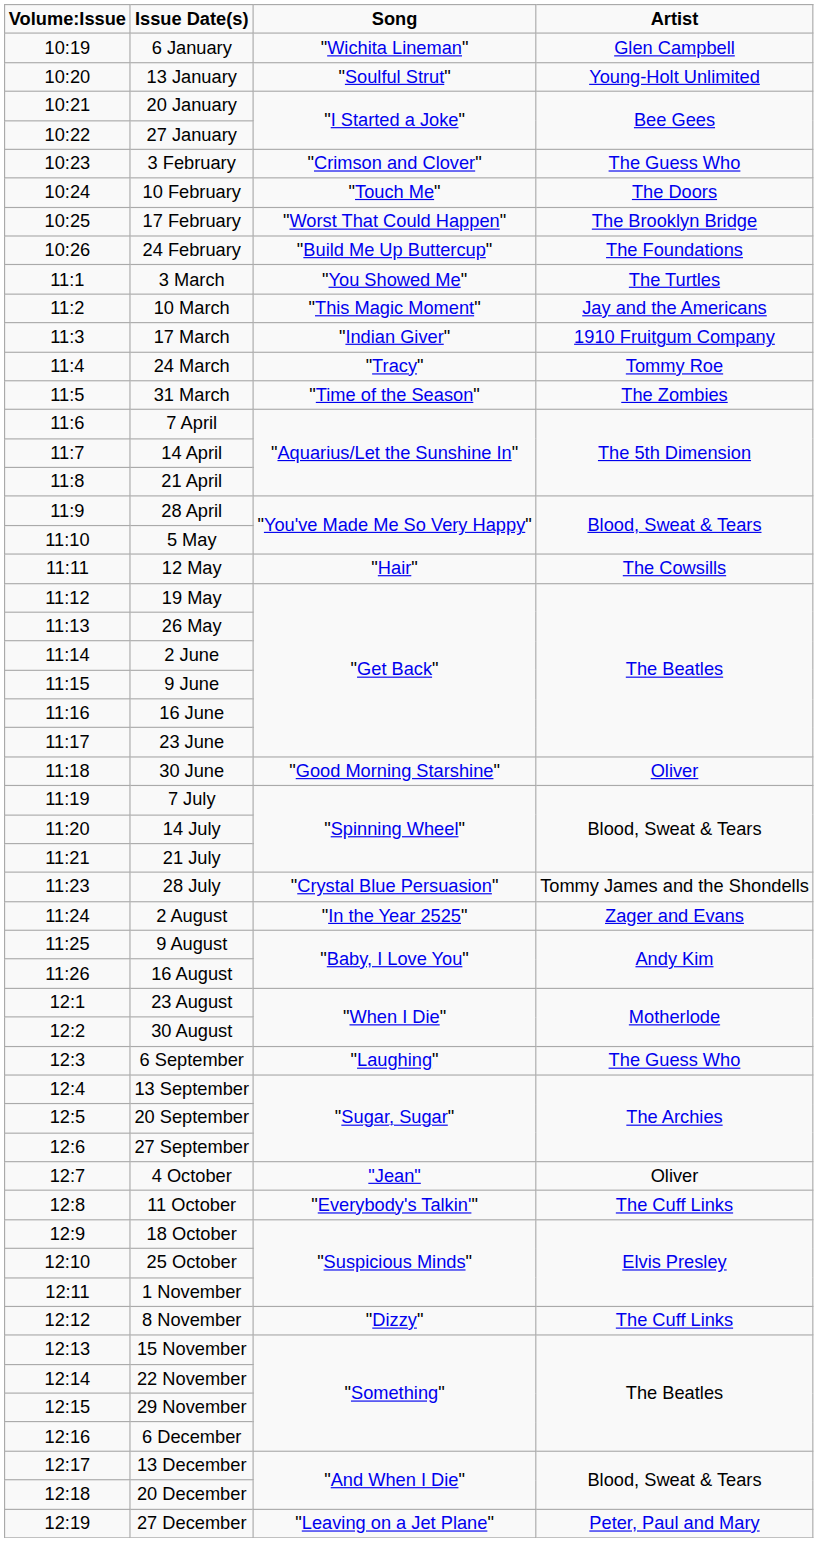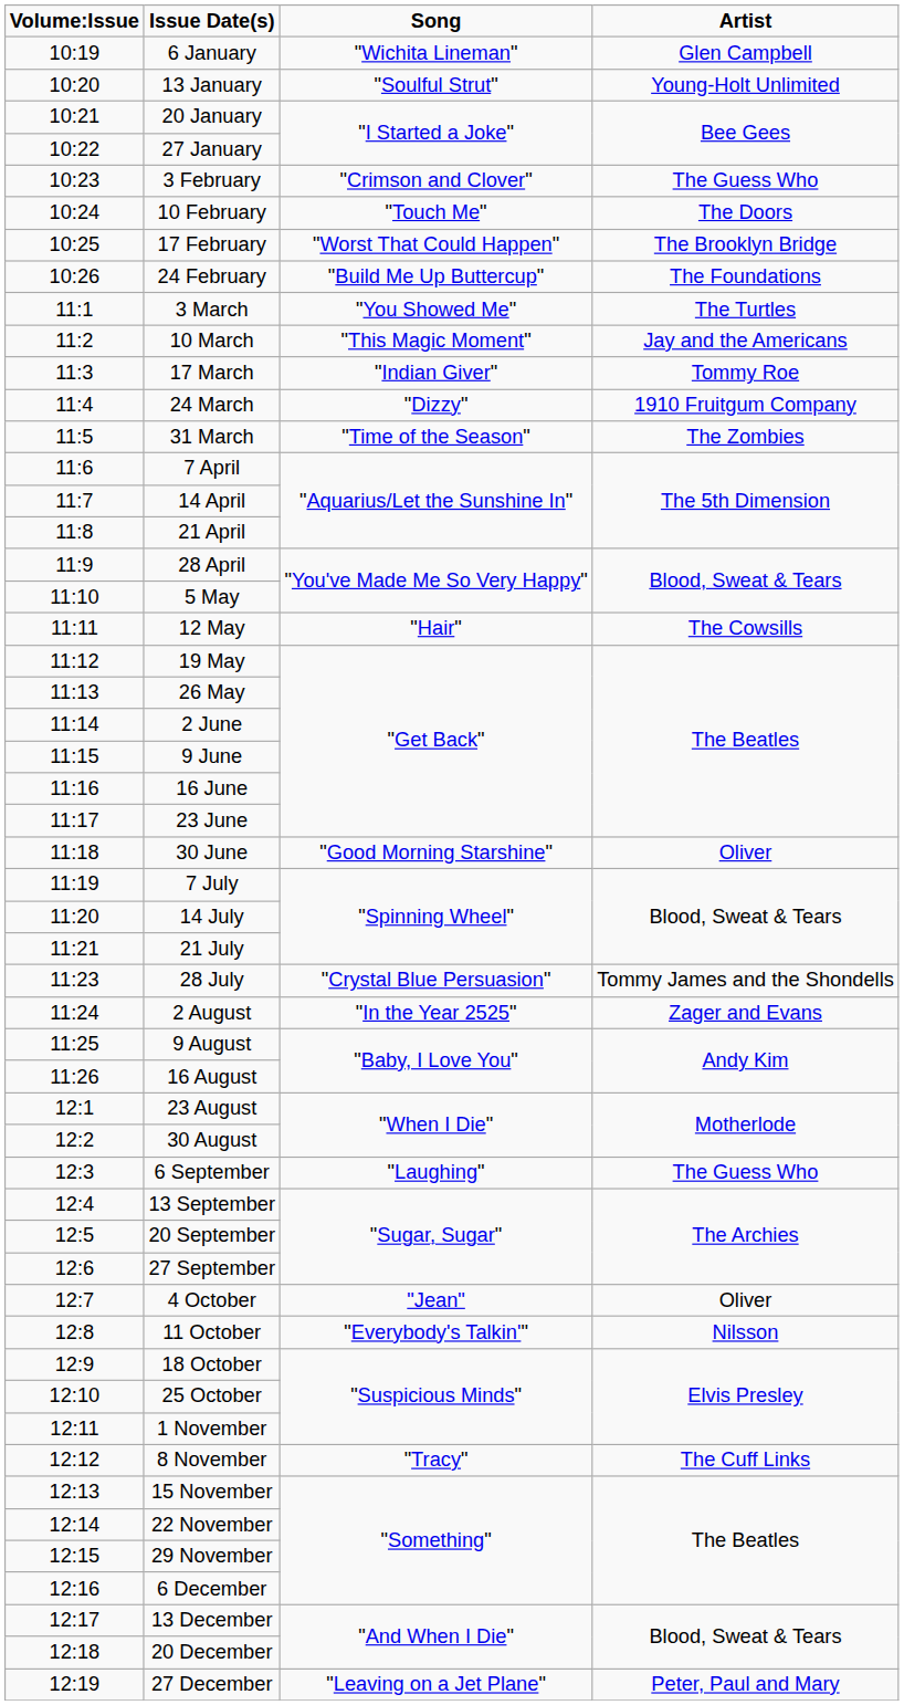17 March | Artist: 1910 Fruitgum Company -> Tommy Roe
24 March | Song: "Tracy" -> "Dizzy"
24 March | Artist: Tommy Roe -> 1910 Fruitgum Company
11 October | Artist: The Cuff Links -> Nilsson
8 November | Song: "Dizzy" -> "Tracy"
